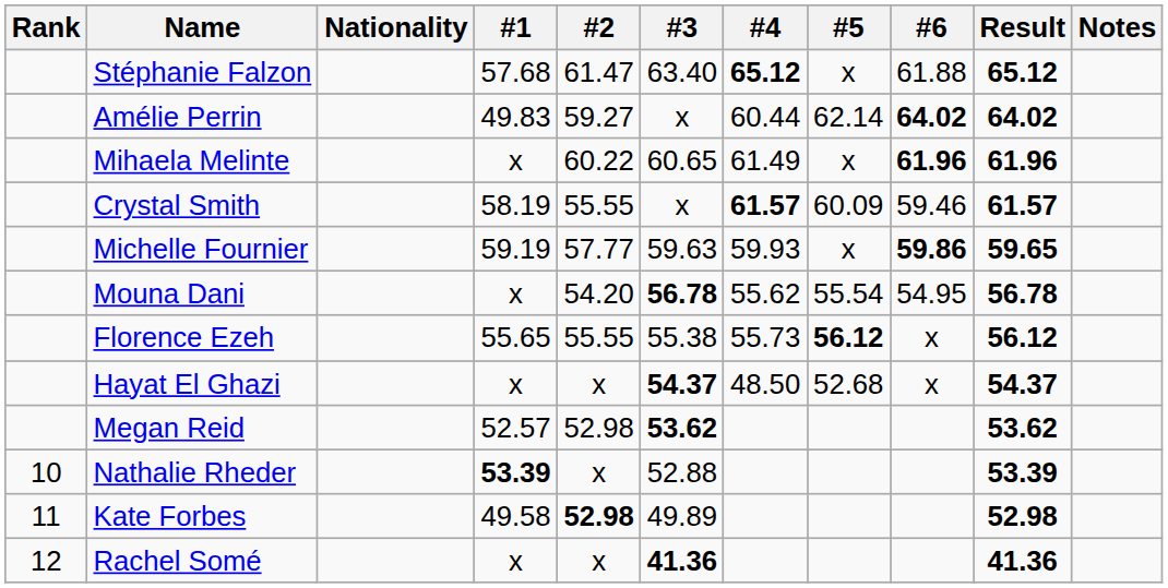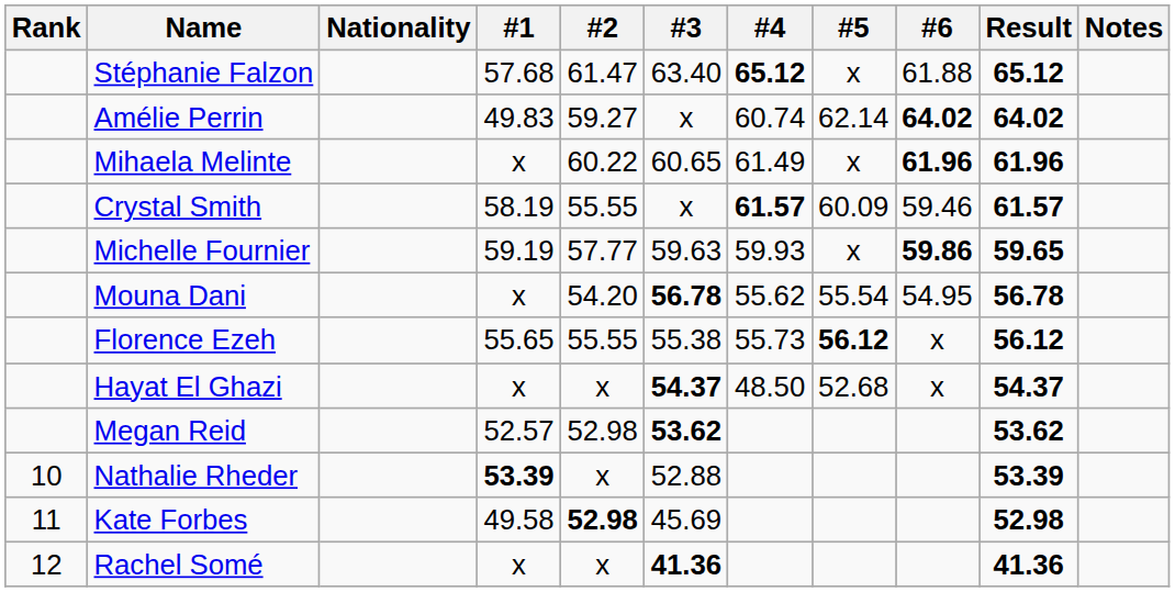Amélie Perrin | #4: 60.44 -> 60.74
Kate Forbes | #3: 49.89 -> 45.69
